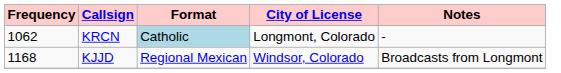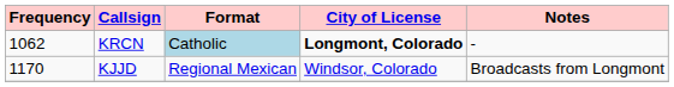KRCN | City of License: normal -> bold
KJJD | Frequency: 1168 -> 1170
